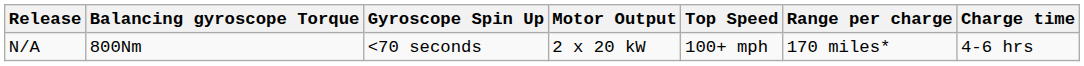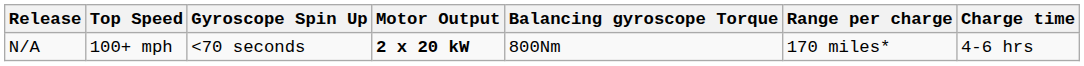columns swapped: Balancing gyroscope Torque <-> Top Speed
N/A | Motor Output: normal -> bold
